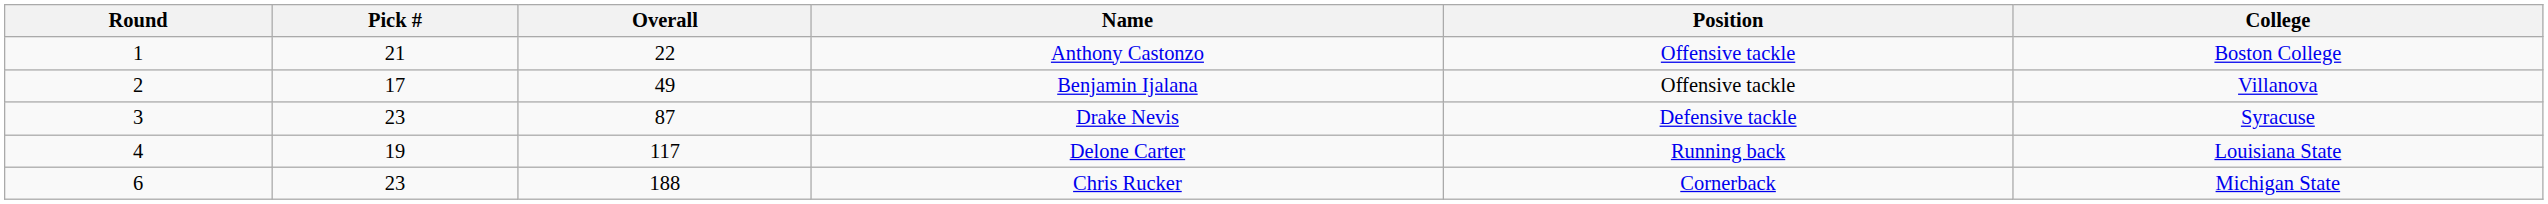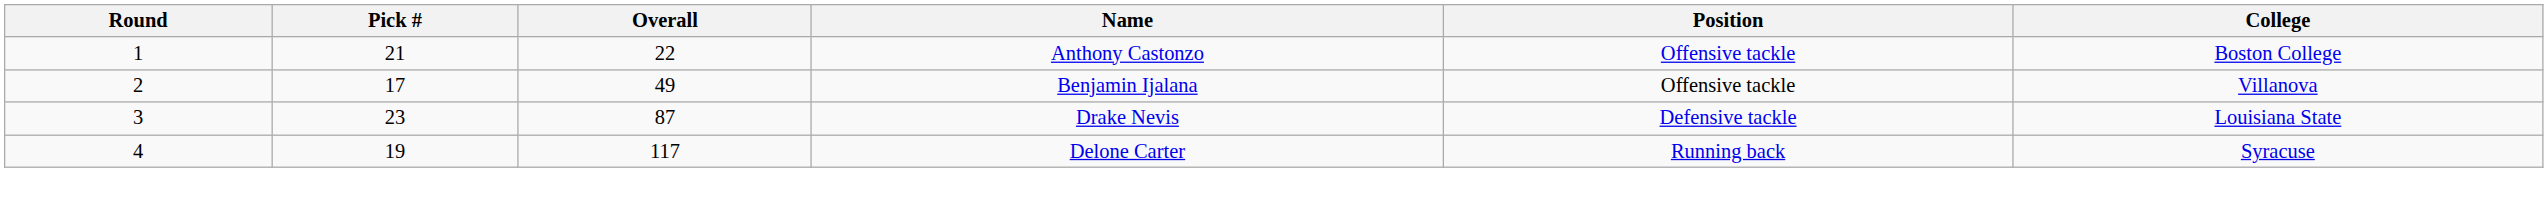Drake Nevis | College: Syracuse -> Louisiana State
Delone Carter | College: Louisiana State -> Syracuse
- row: 6 | 23 | 188 | Chris Rucker | Cornerback | Michigan State
